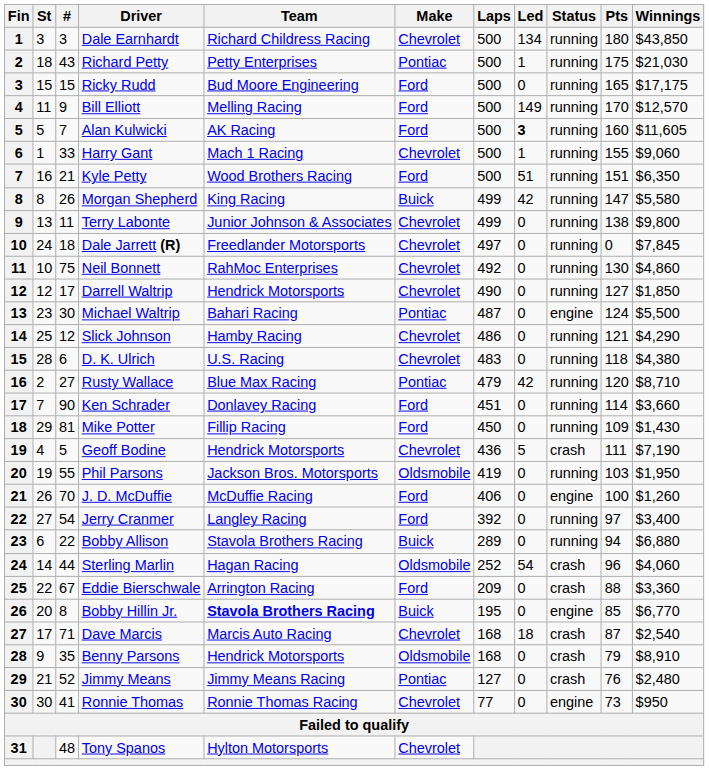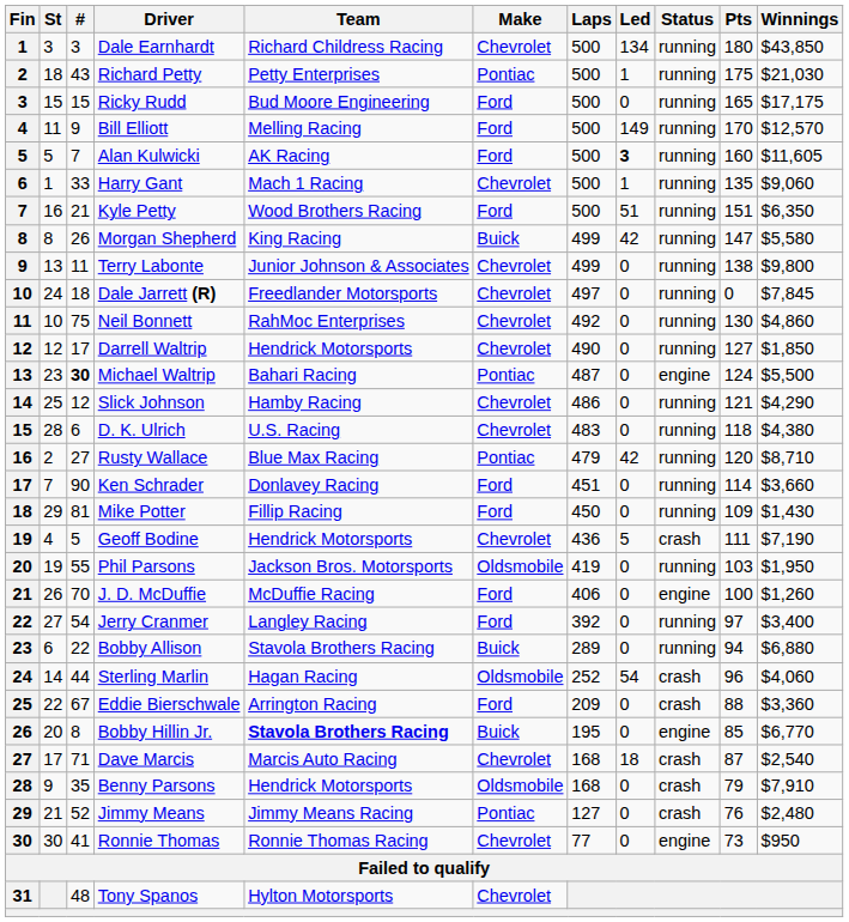Harry Gant | Pts: 155 -> 135
Michael Waltrip | #: normal -> bold
Benny Parsons | Winnings: $8,910 -> $7,910
